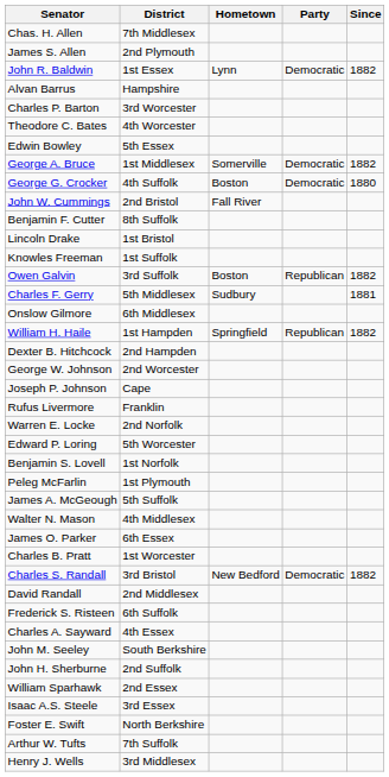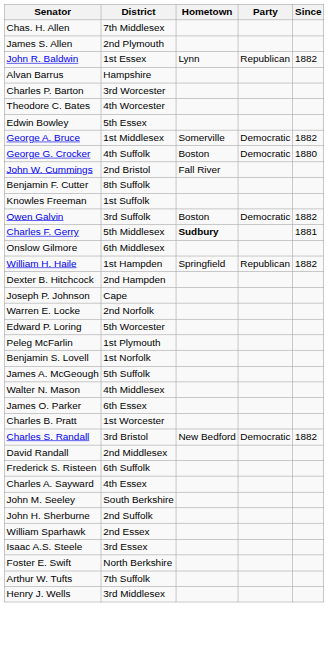John R. Baldwin | Party: Democratic -> Republican
- row: Lincoln Drake | 1st Bristol
Owen Galvin | Party: Republican -> Democratic
Charles F. Gerry | Hometown: normal -> bold
- row: George W. Johnson | 2nd Worcester
- row: Rufus Livermore | Franklin
rows swapped: Benjamin S. Lovell <-> Peleg McFarlin
